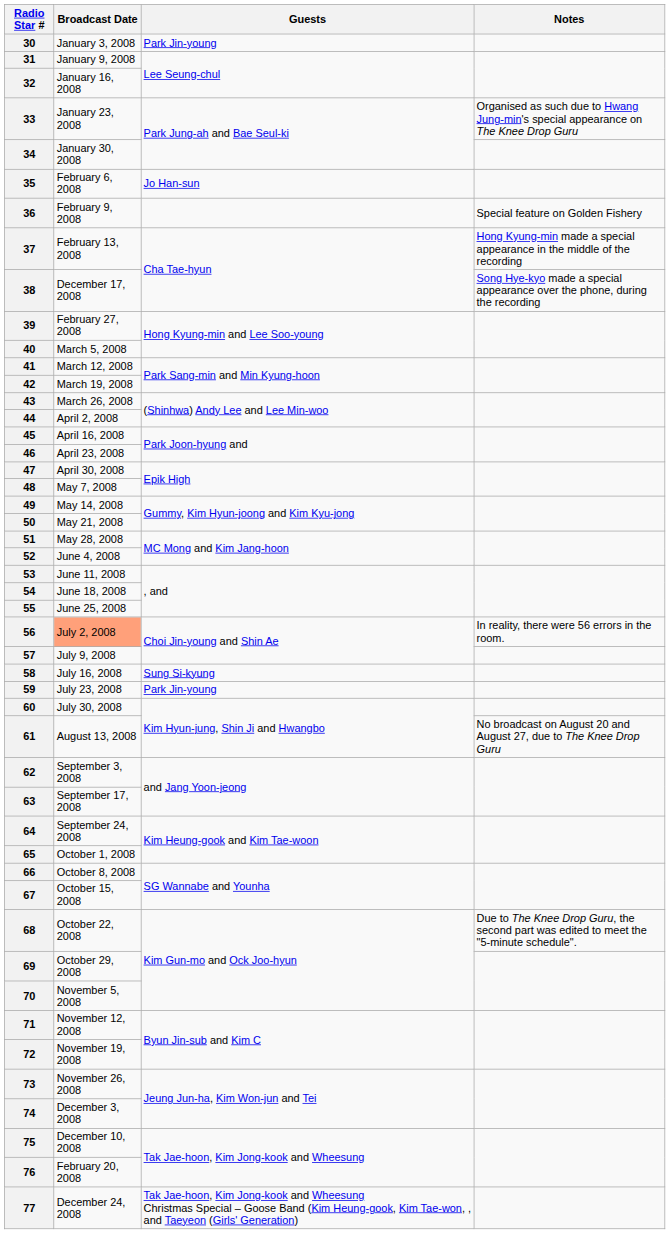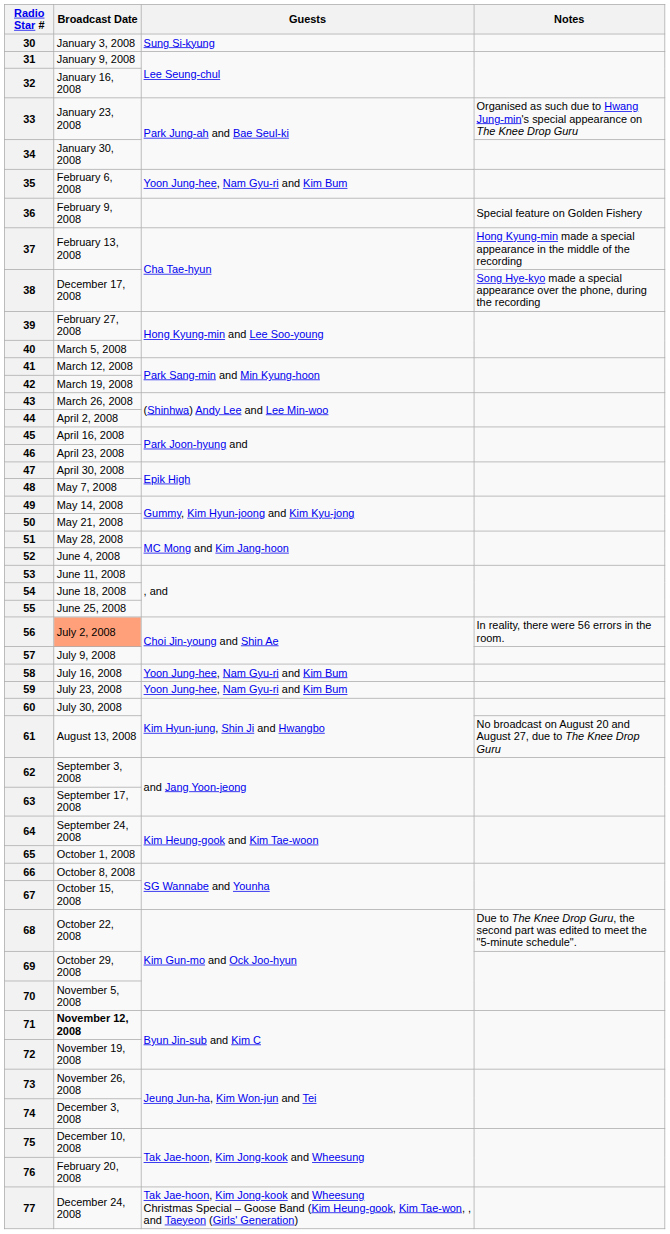30 | Guests: Park Jin-young -> Sung Si-kyung
35 | Guests: Jo Han-sun -> Yoon Jung-hee, Nam Gyu-ri and Kim Bum
58 | Guests: Sung Si-kyung -> Yoon Jung-hee, Nam Gyu-ri and Kim Bum
59 | Guests: Park Jin-young -> Yoon Jung-hee, Nam Gyu-ri and Kim Bum
71 | Broadcast Date: normal -> bold
